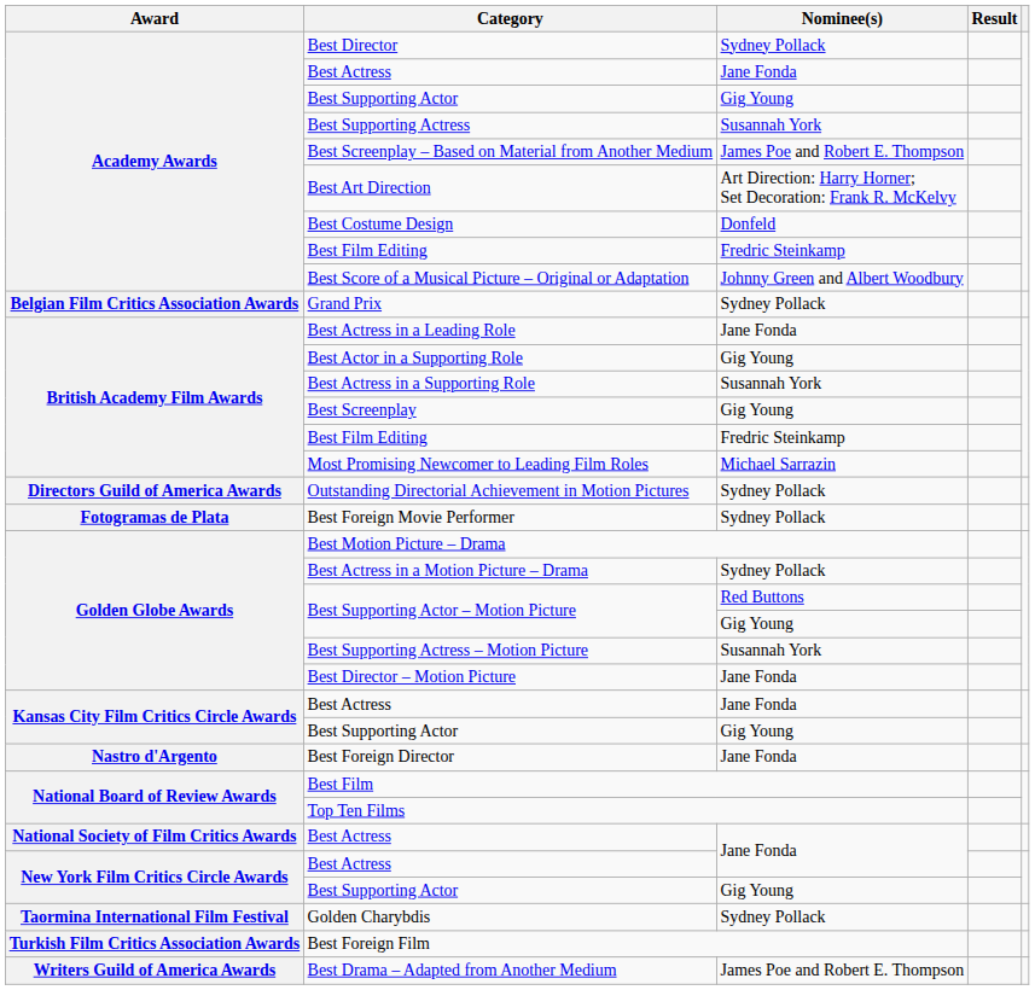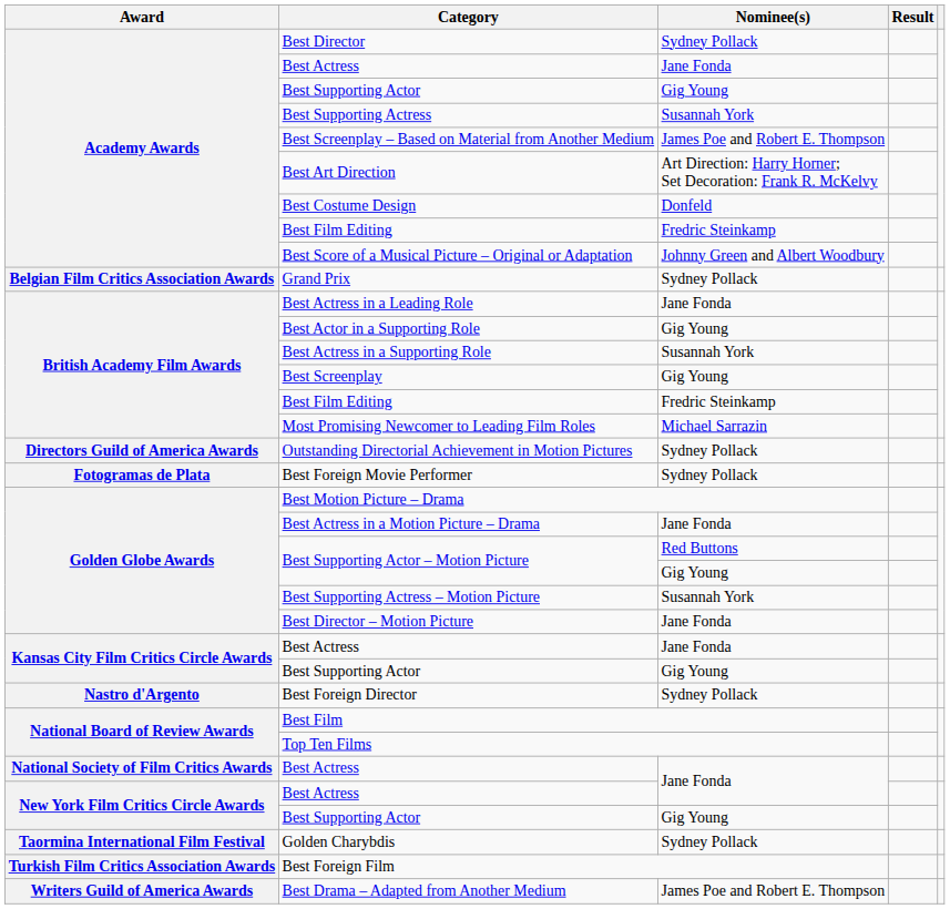Best Actress in a Motion Picture – Drama | Nominee(s): Sydney Pollack -> Jane Fonda
Best Foreign Director | Nominee(s): Jane Fonda -> Sydney Pollack
